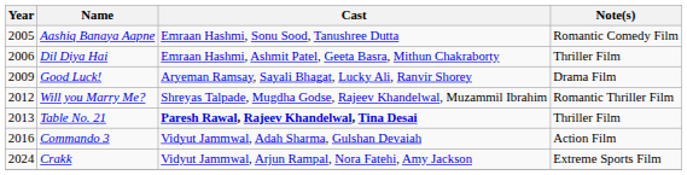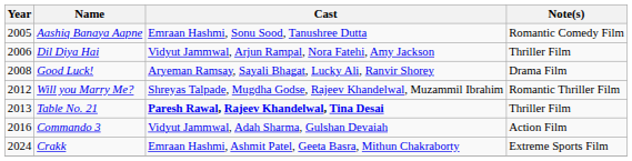Dil Diya Hai | Cast: Emraan Hashmi, Ashmit Patel, Geeta Basra, Mithun Chakraborty -> Vidyut Jammwal, Arjun Rampal, Nora Fatehi, Amy Jackson
Good Luck! | Year: 2009 -> 2008
Crakk | Cast: Vidyut Jammwal, Arjun Rampal, Nora Fatehi, Amy Jackson -> Emraan Hashmi, Ashmit Patel, Geeta Basra, Mithun Chakraborty
